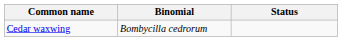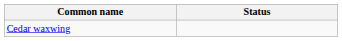- column: Binomial | Bombycilla cedrorum
